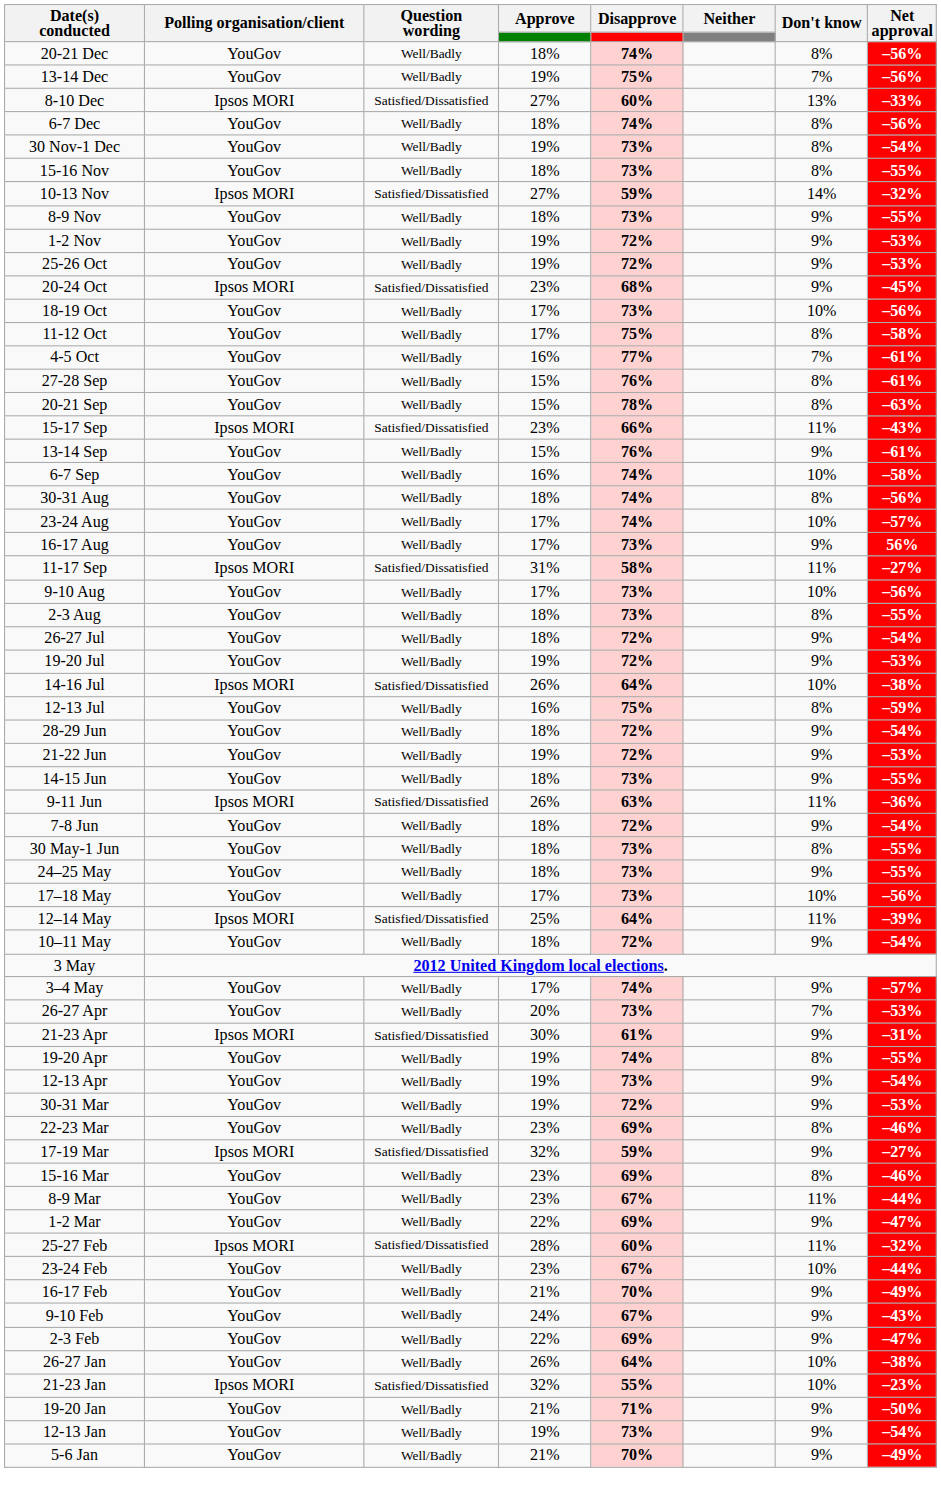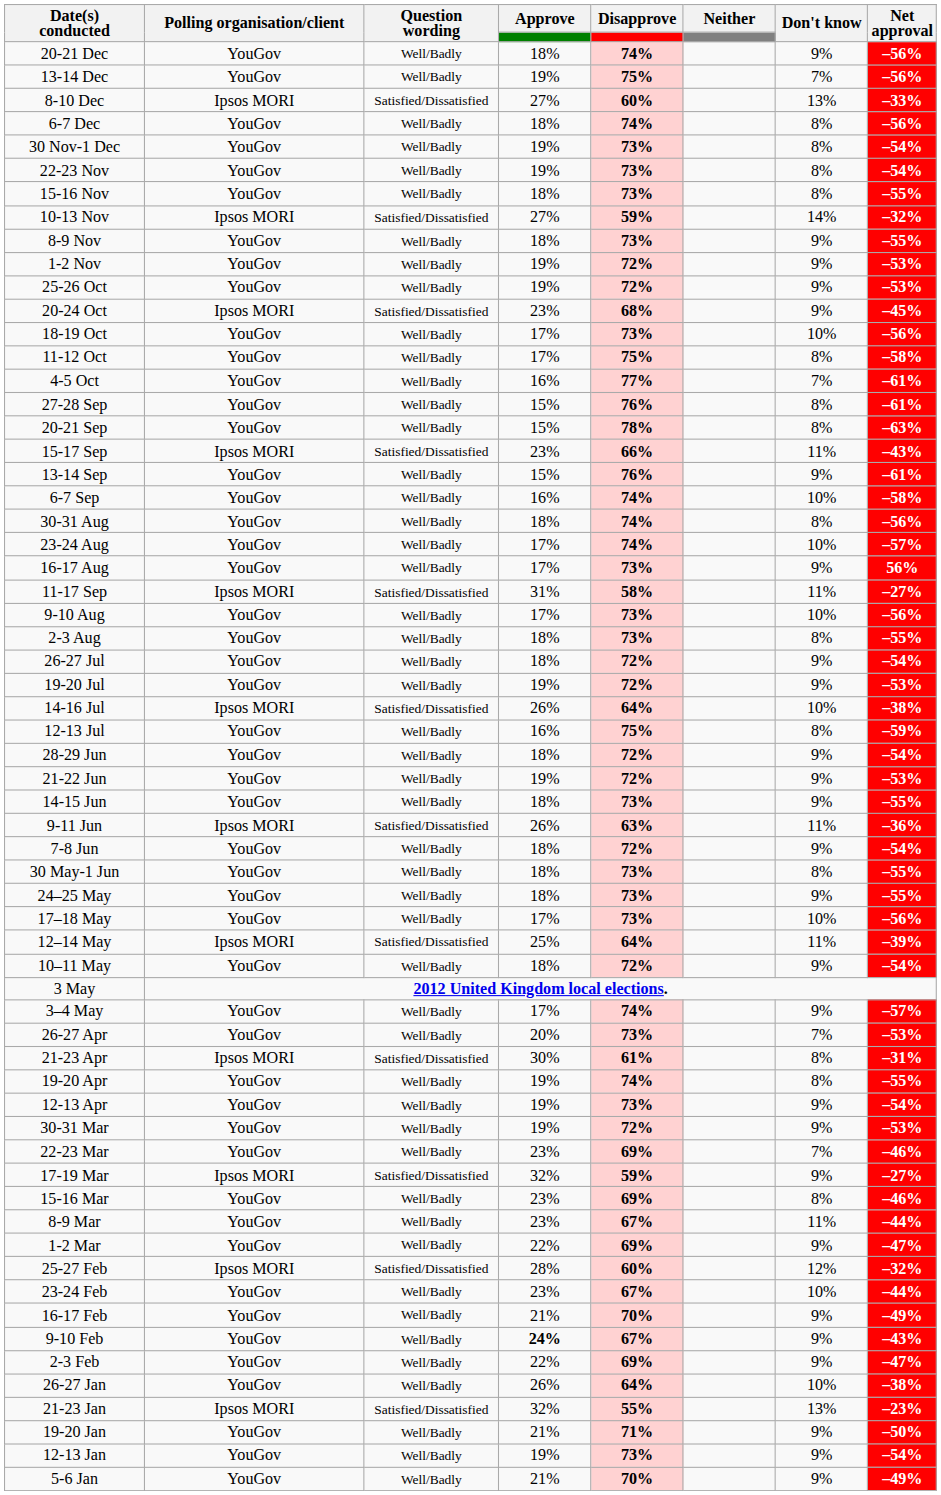20-21 Dec | Don't know: 8% -> 9%
+ row: 22-23 Nov | YouGov | Well/Badly | 19% | 73% | 8% | –54%
21-23 Apr | Don't know: 9% -> 8%
22-23 Mar | Don't know: 8% -> 7%
25-27 Feb | Don't know: 11% -> 12%
9-10 Feb | Approve: normal -> bold
21-23 Jan | Don't know: 10% -> 13%
